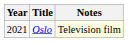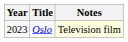Oslo | Year: 2021 -> 2023
